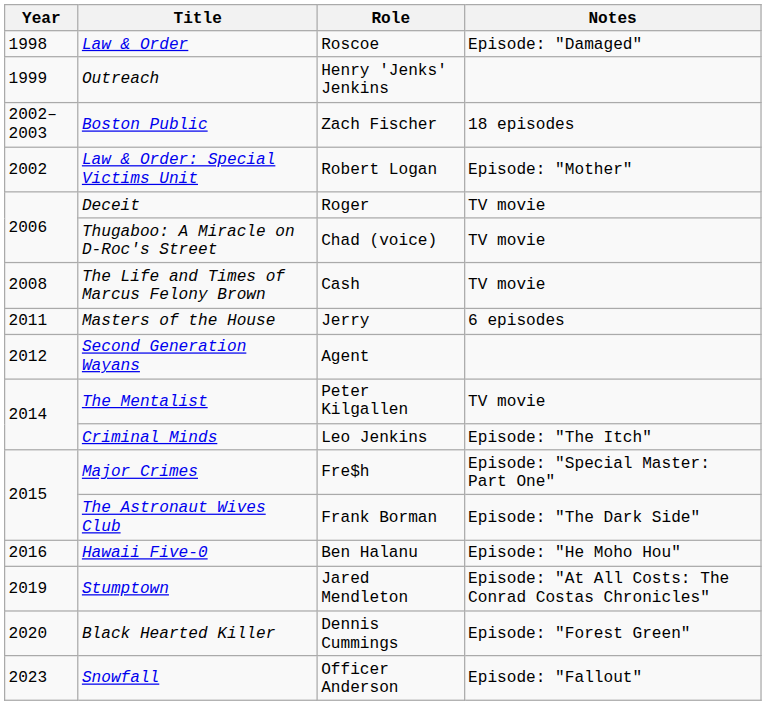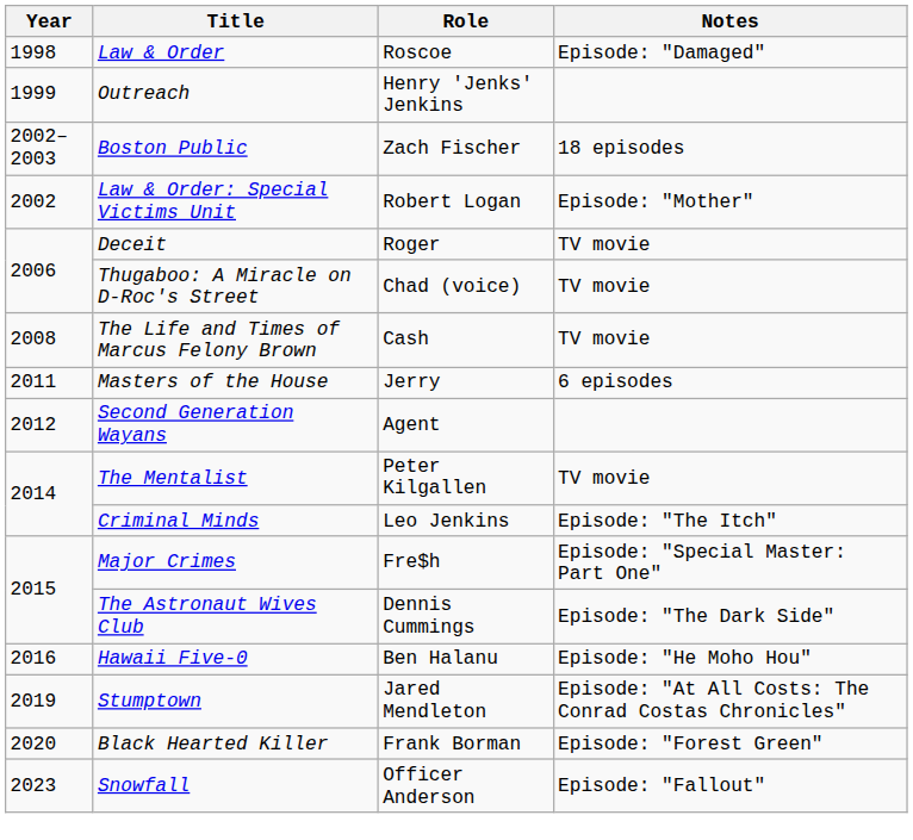The Astronaut Wives Club | Role: Frank Borman -> Dennis Cummings
Black Hearted Killer | Role: Dennis Cummings -> Frank Borman
